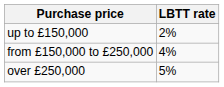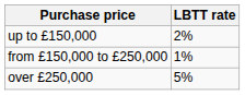from £150,000 to £250,000 | LBTT rate: 4% -> 1%
